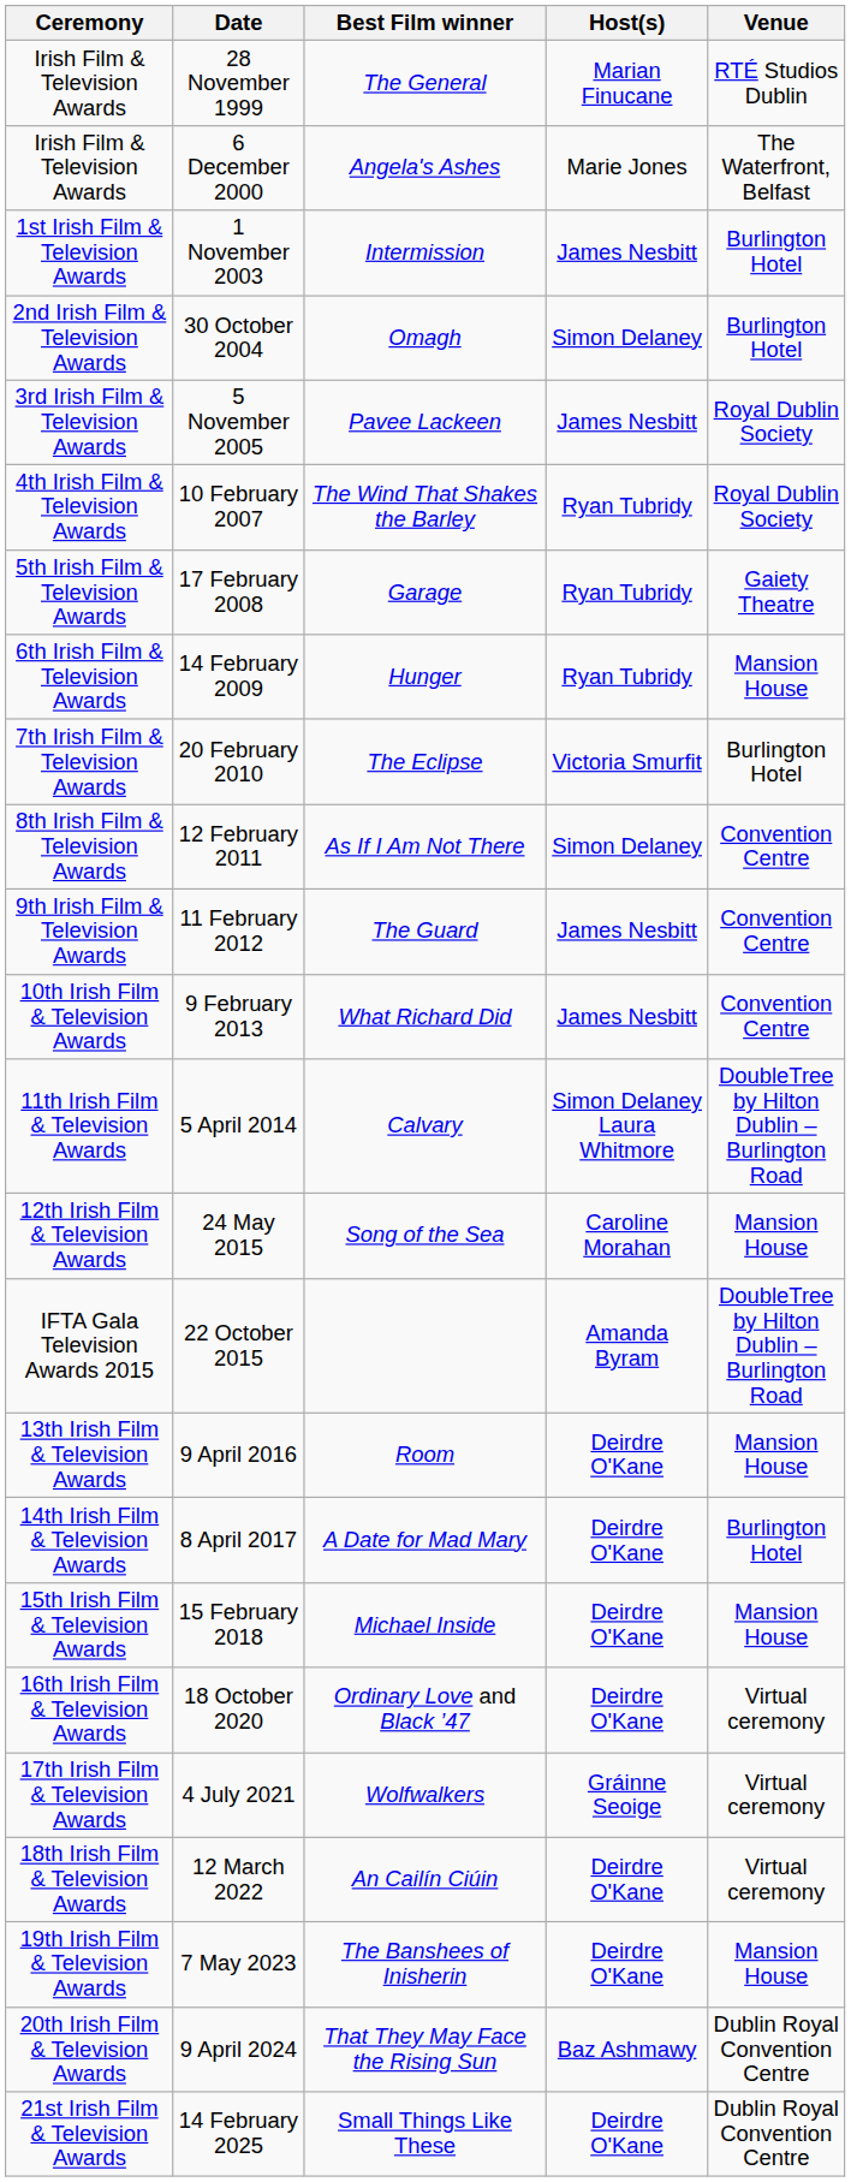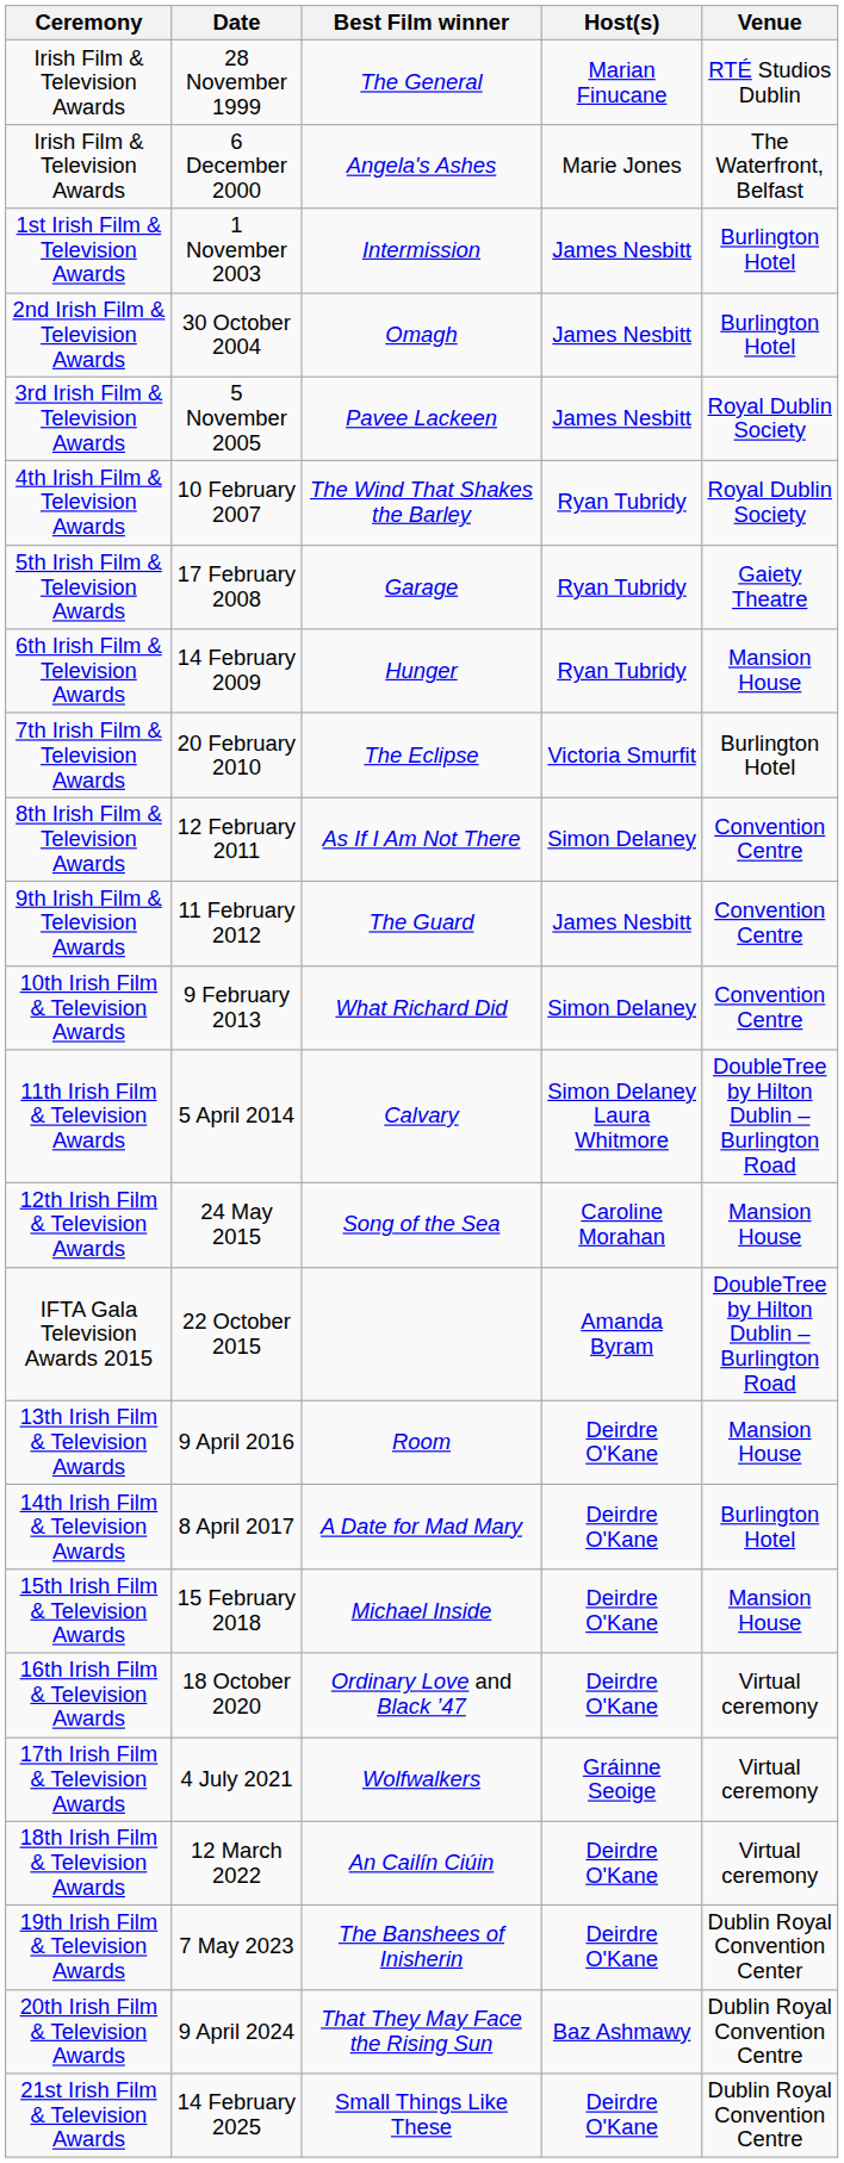30 October 2004 | Host(s): Simon Delaney -> James Nesbitt
9 February 2013 | Host(s): James Nesbitt -> Simon Delaney
7 May 2023 | Venue: Mansion House -> Dublin Royal Convention Center
